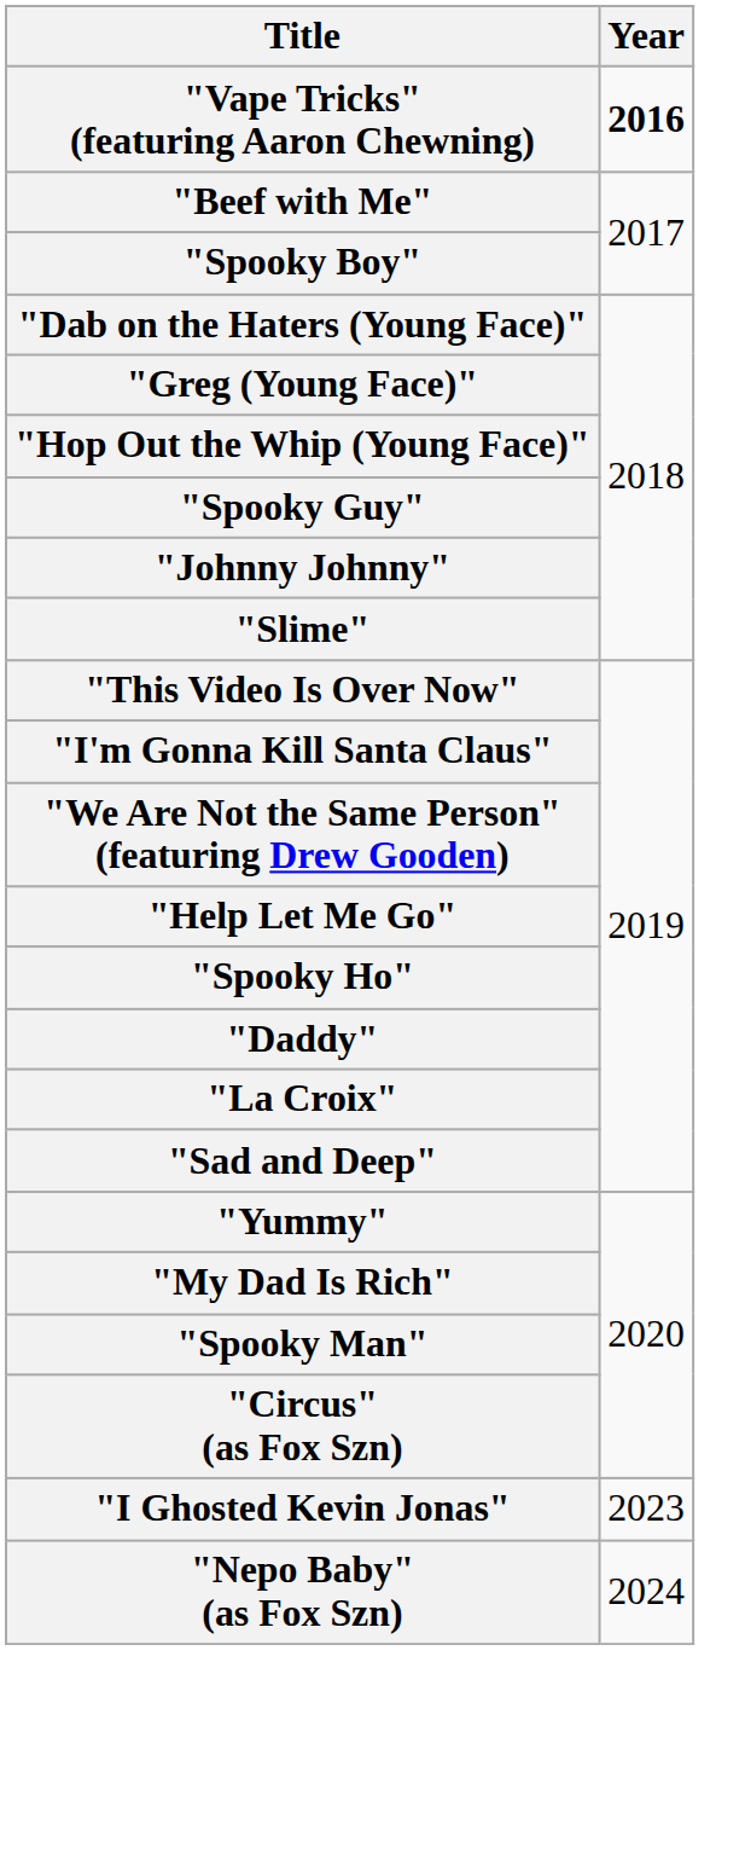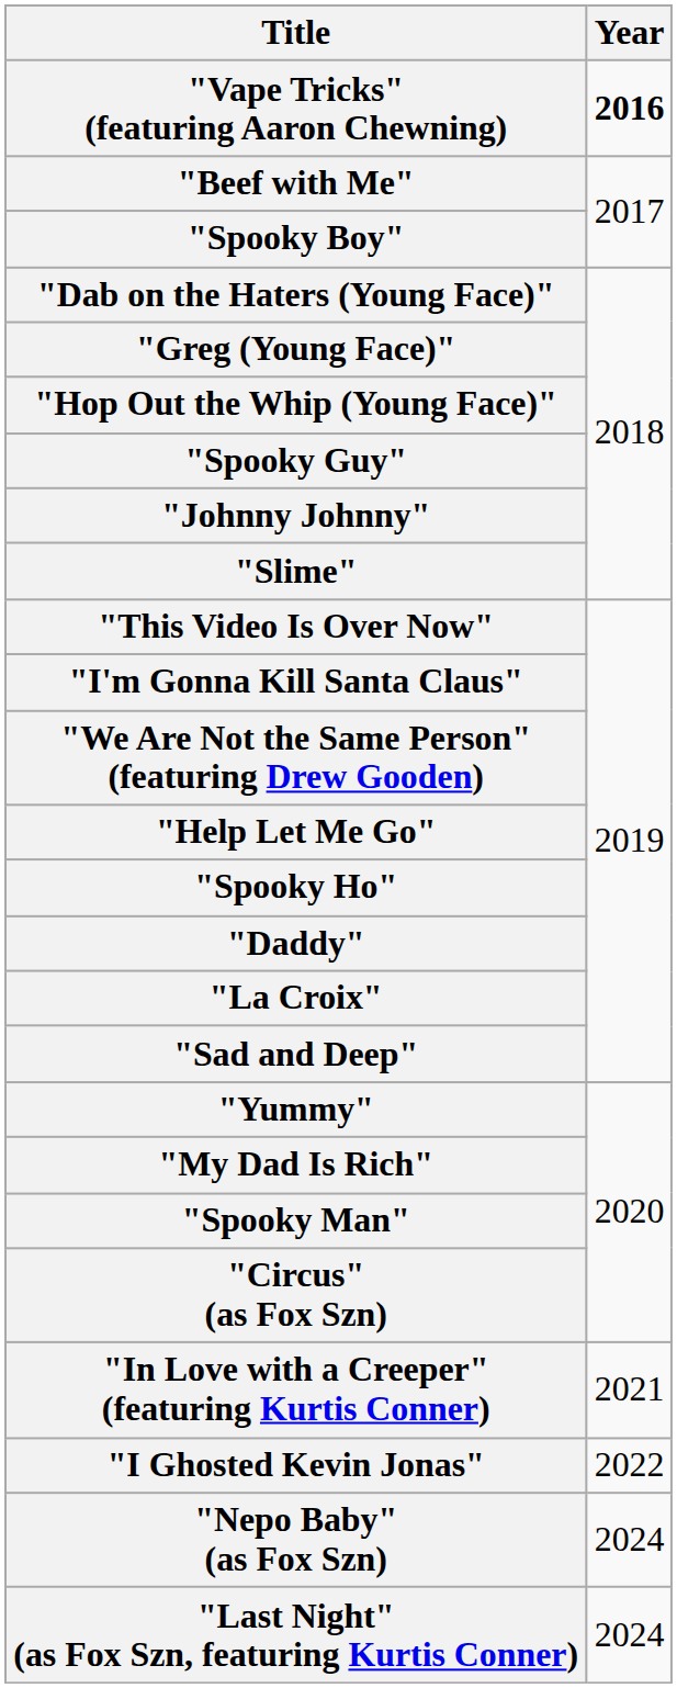+ row: "In Love with a Creeper" (featuring Kurtis Conner) | 2021
"I Ghosted Kevin Jonas" | Year: 2023 -> 2022
+ row: "Last Night" (as Fox Szn, featuring Kurtis Conner) | 2024
